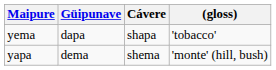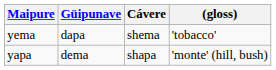yema | Cávere: shapa -> shema
yapa | Cávere: shema -> shapa
